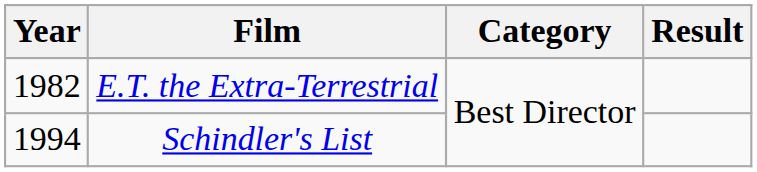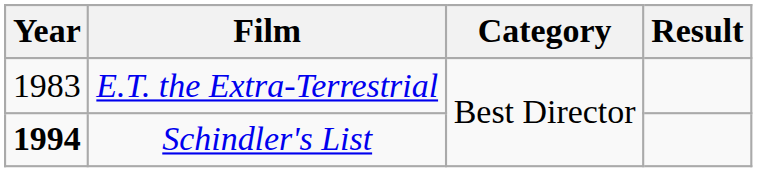E.T. the Extra-Terrestrial | Year: 1982 -> 1983
Schindler's List | Year: normal -> bold
